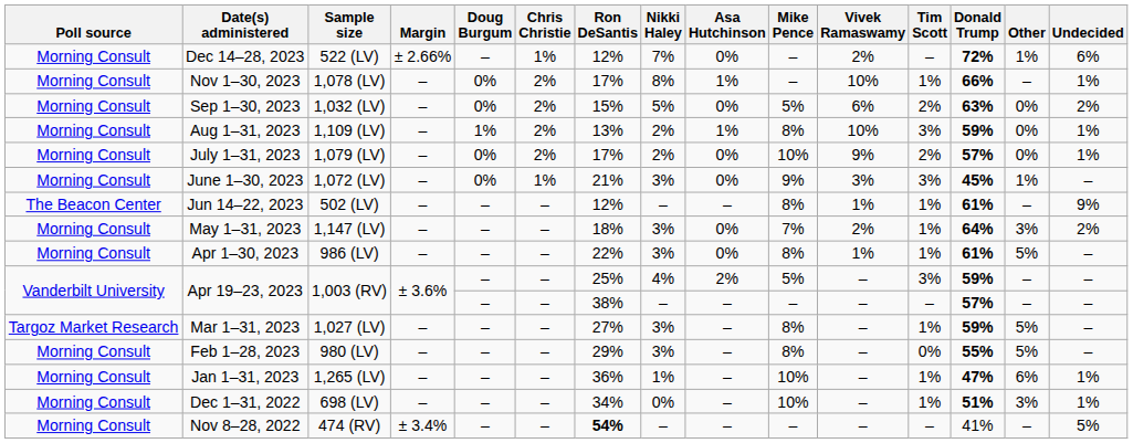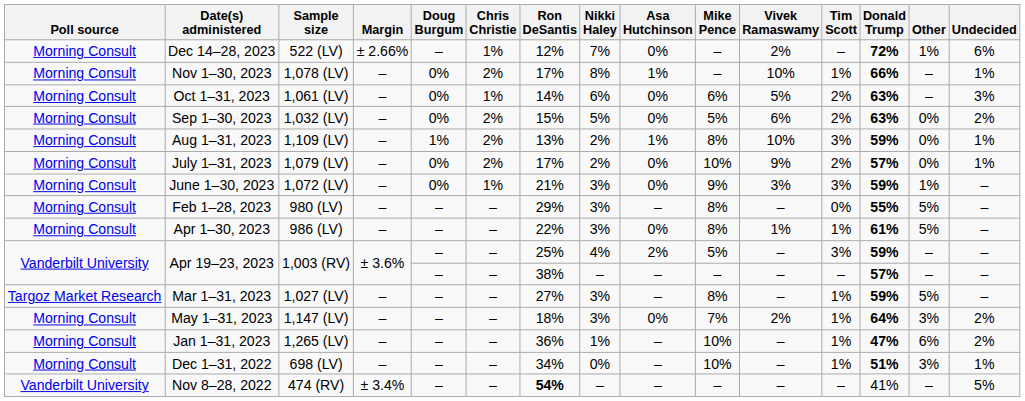+ row: Morning Consult | Oct 1–31, 2023 | 1,061 (LV) | – | 0% | 1% | 14% | 6% | 0% | 6% | 5% | 2% | 63% | – | 3%
June 1–30, 2023 | Donald Trump: 45% -> 59%
- row: The Beacon Center | Jun 14–22, 2023 | 502 (LV) | – | – | – | 12% | – | – | 8% | 1% | 1% | 61% | – | 9%
rows swapped: May 1–31, 2023 <-> Feb 1–28, 2023
Jan 1–31, 2023 | Undecided: 1% -> 2%
Nov 8–28, 2022 | Poll source: Morning Consult -> Vanderbilt University
